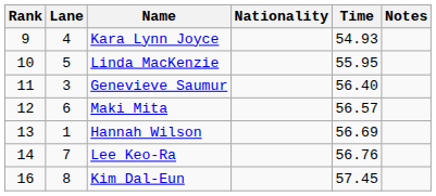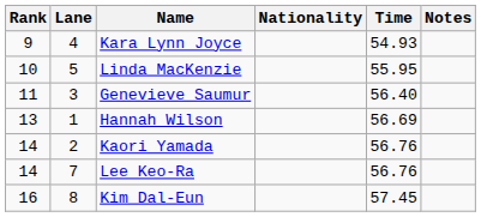- row: 12 | 6 | Maki Mita | 56.57
+ row: 14 | 2 | Kaori Yamada | 56.76
